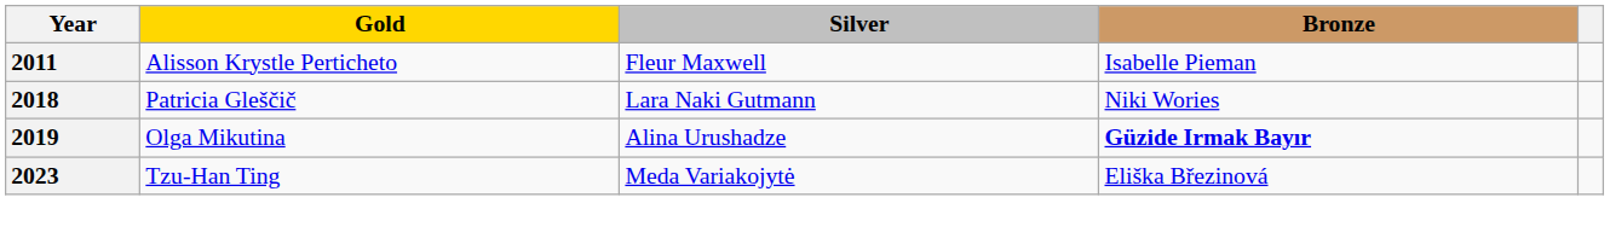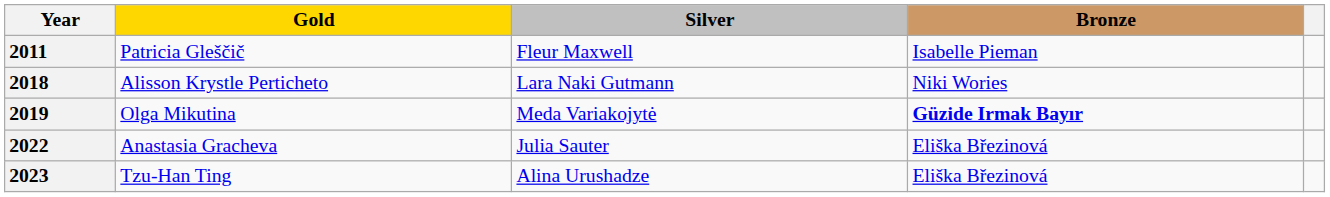2011 | Gold: Alisson Krystle Perticheto -> Patricia Gleščič
2018 | Gold: Patricia Gleščič -> Alisson Krystle Perticheto
2019 | Silver: Alina Urushadze -> Meda Variakojytė
+ row: 2022 | Anastasia Gracheva | Julia Sauter | Eliška Březinová
2023 | Silver: Meda Variakojytė -> Alina Urushadze
